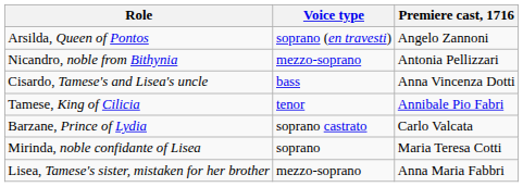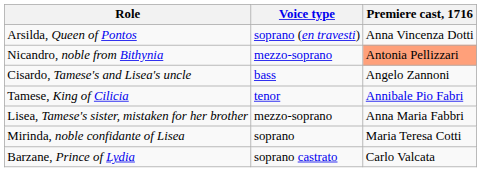Arsilda, Queen of Pontos | Premiere cast, 1716: Angelo Zannoni -> Anna Vincenza Dotti
Nicandro, noble from Bithynia | Premiere cast, 1716: no background -> lightsalmon background
Cisardo, Tamese's and Lisea's uncle | Premiere cast, 1716: Anna Vincenza Dotti -> Angelo Zannoni
rows swapped: Barzane, Prince of Lydia <-> Lisea, Tamese's sister, mistaken for her brother
